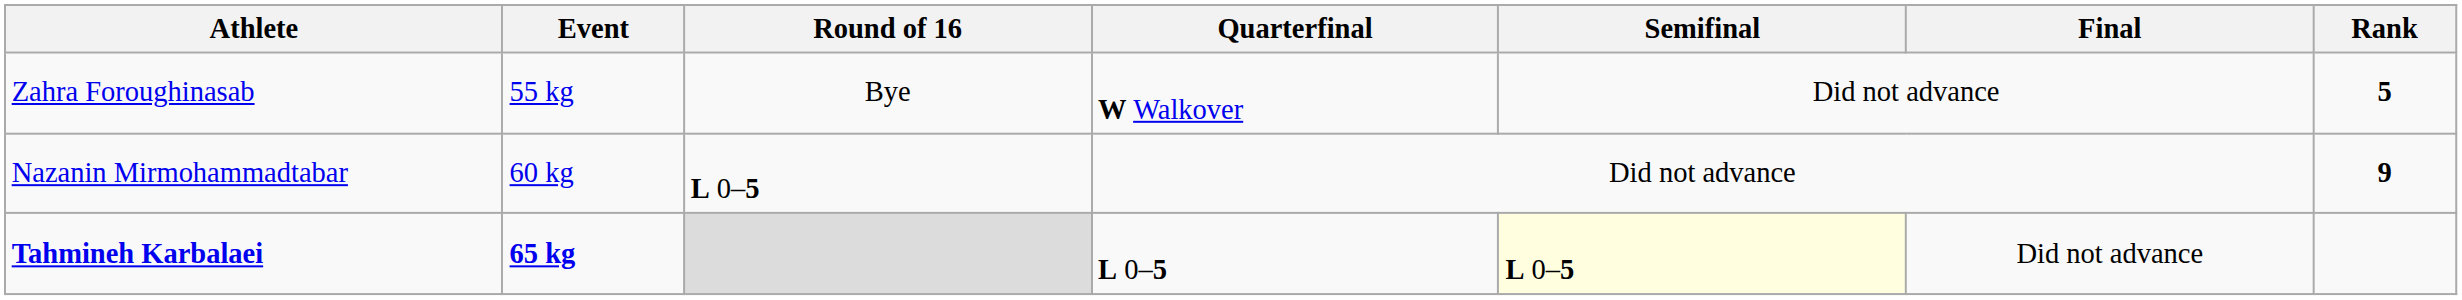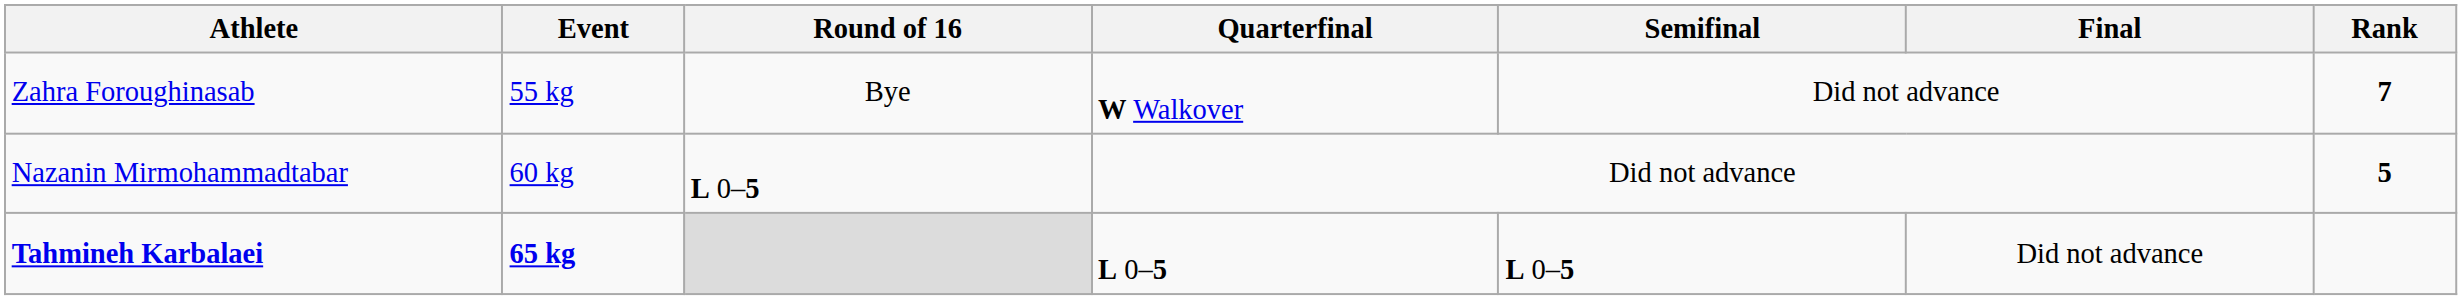Zahra Foroughinasab | Rank: 5 -> 7
Nazanin Mirmohammadtabar | Rank: 9 -> 5
Tahmineh Karbalaei | Semifinal: lightyellow background -> no background
